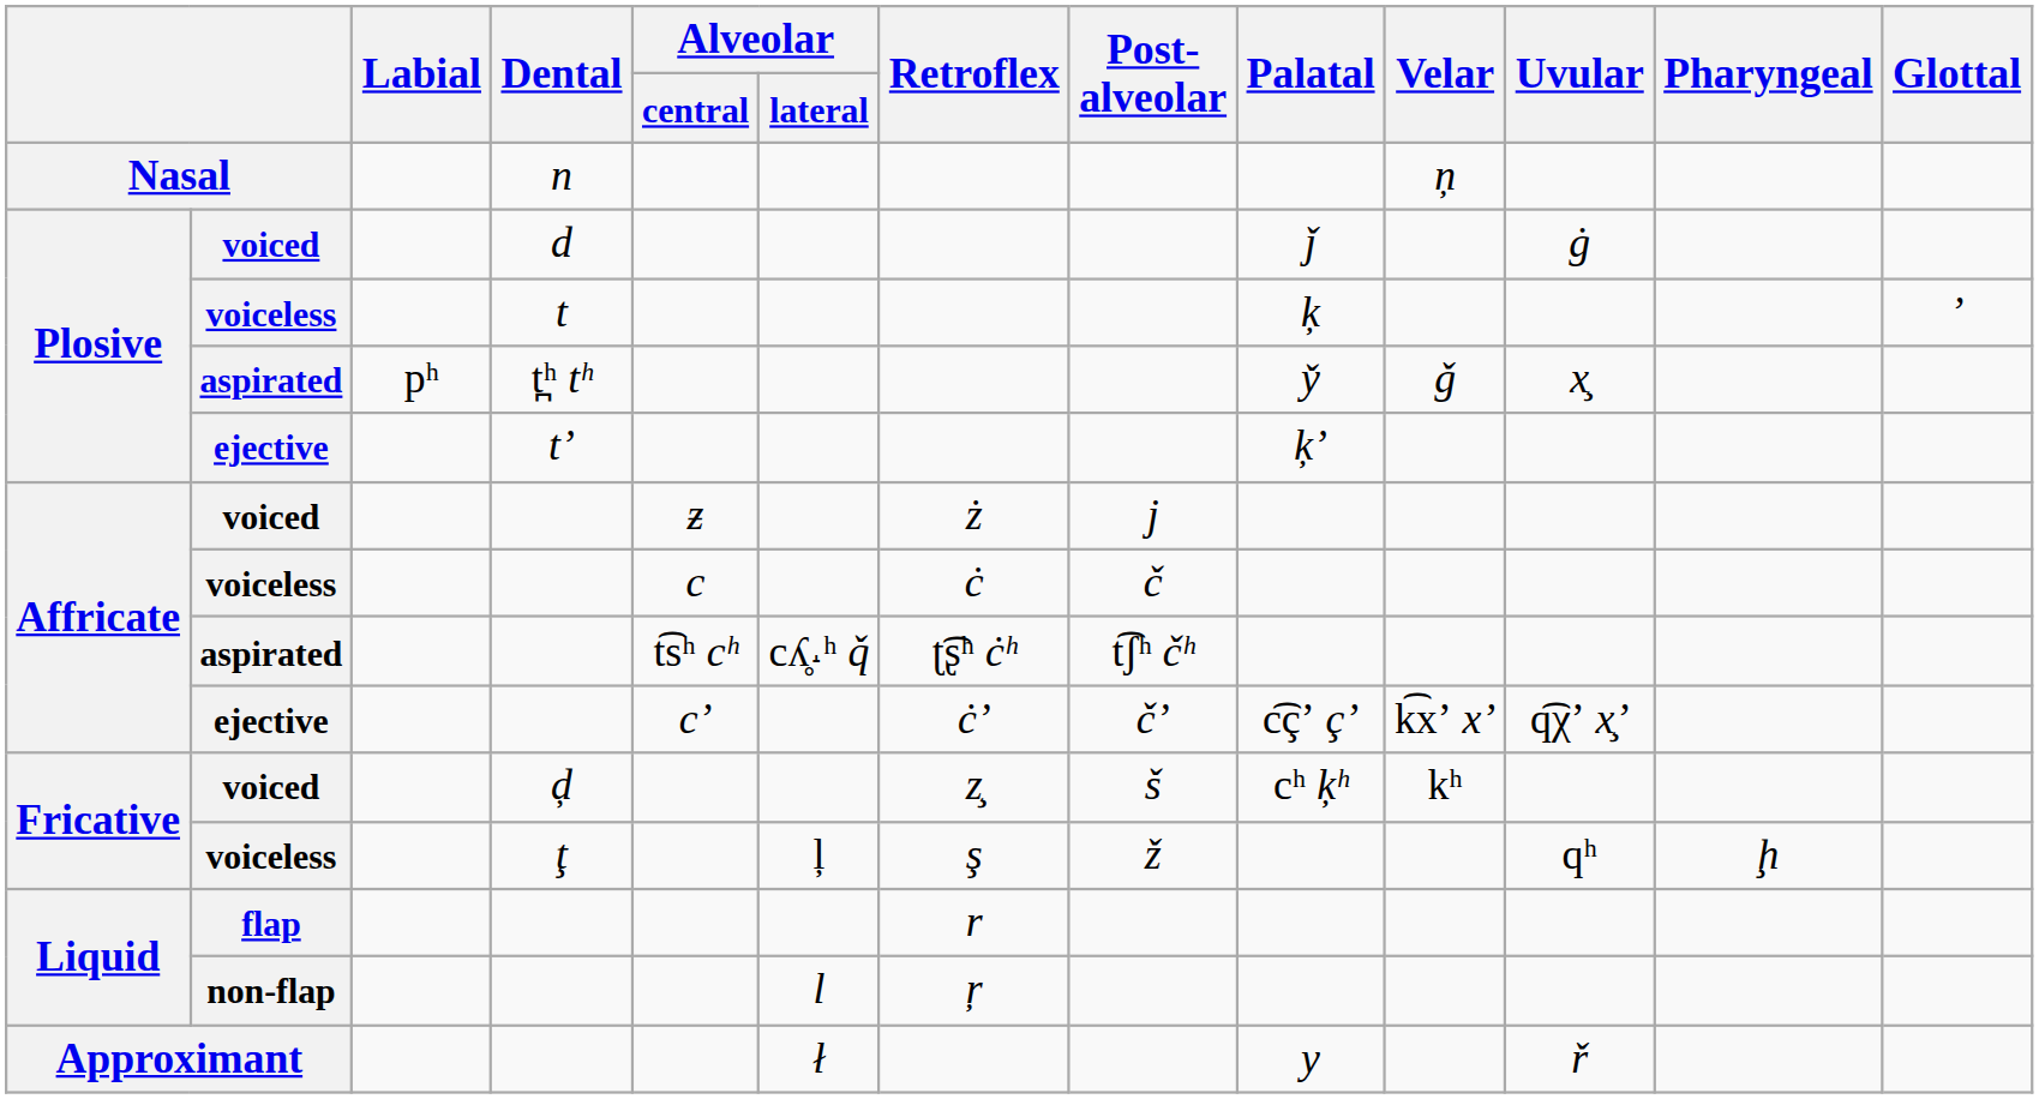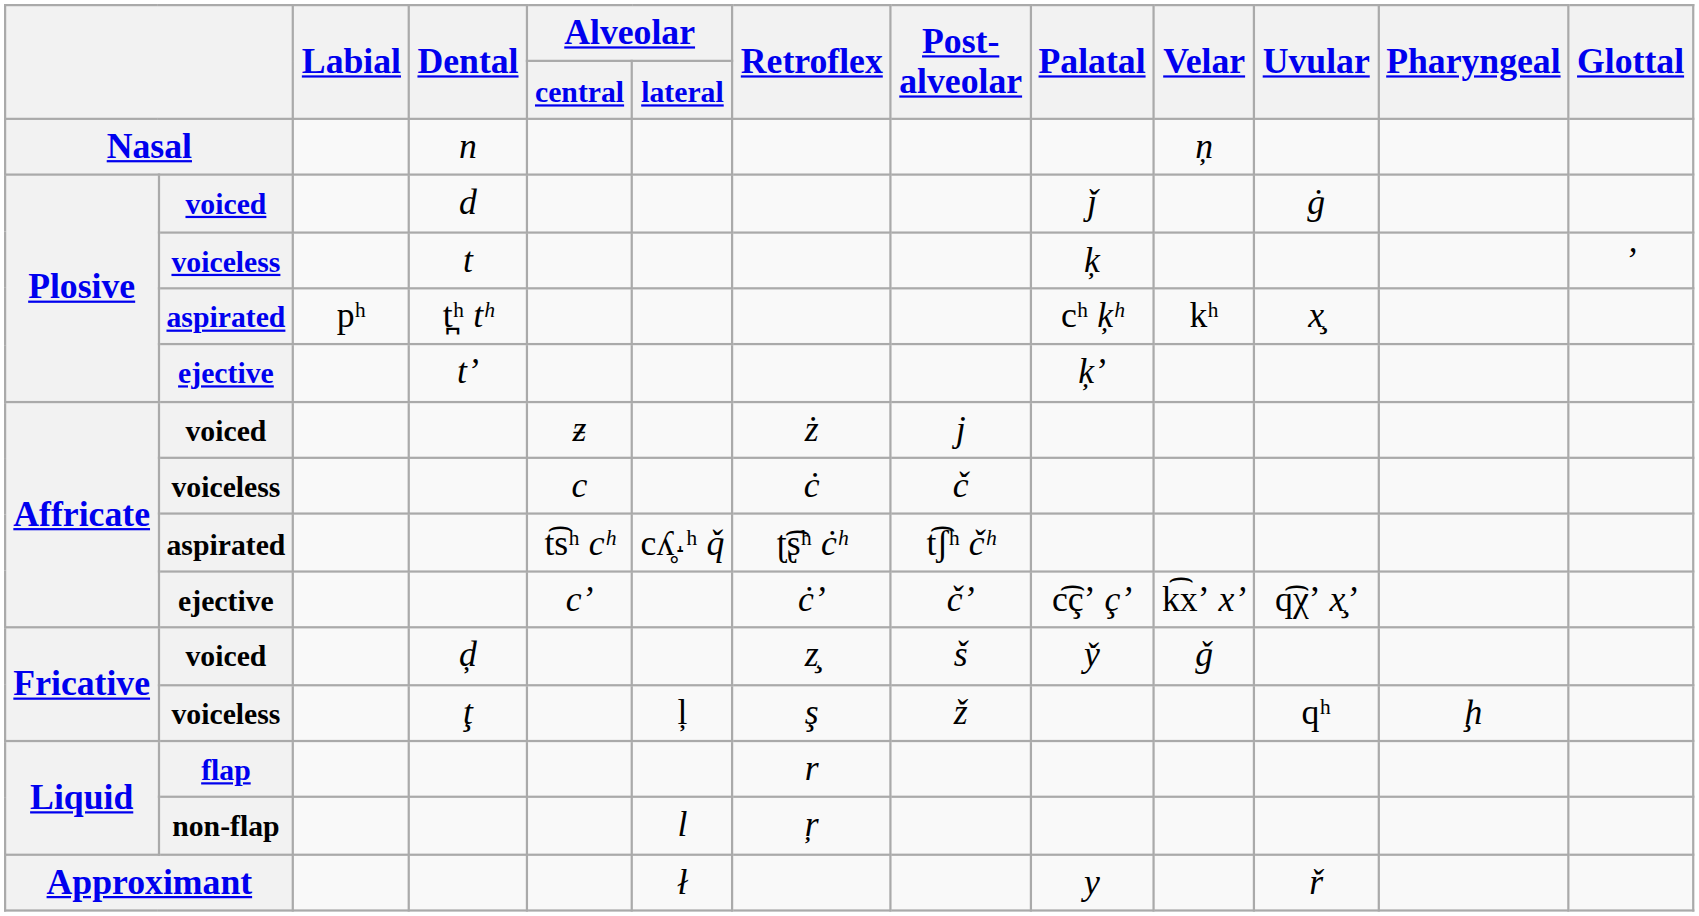aspirated / t̪ʰ tʰ | Palatal: y̌ -> cʰ ķʰ
aspirated / t̪ʰ tʰ | Velar: ǧ -> kʰ
voiced / ḑ | Palatal: cʰ ķʰ -> y̌
voiced / ḑ | Velar: kʰ -> ǧ
